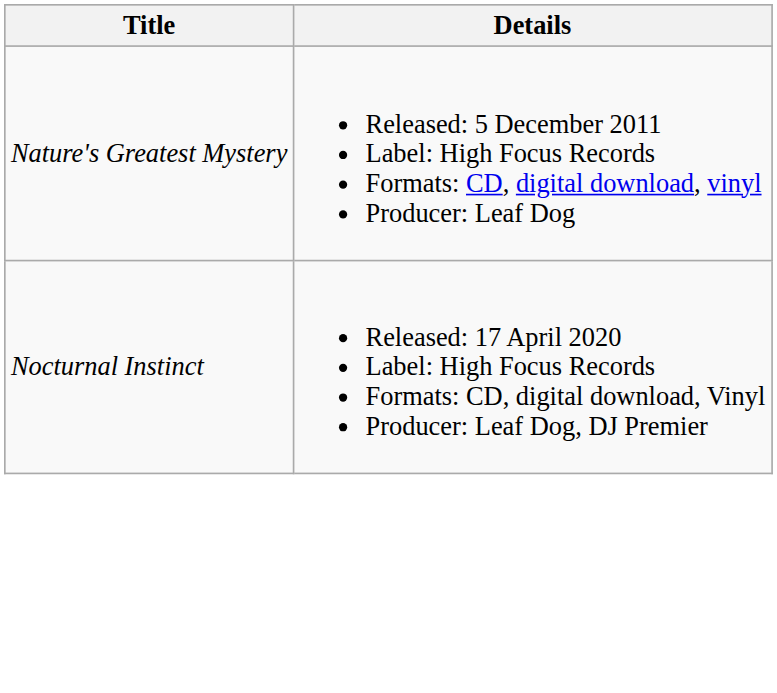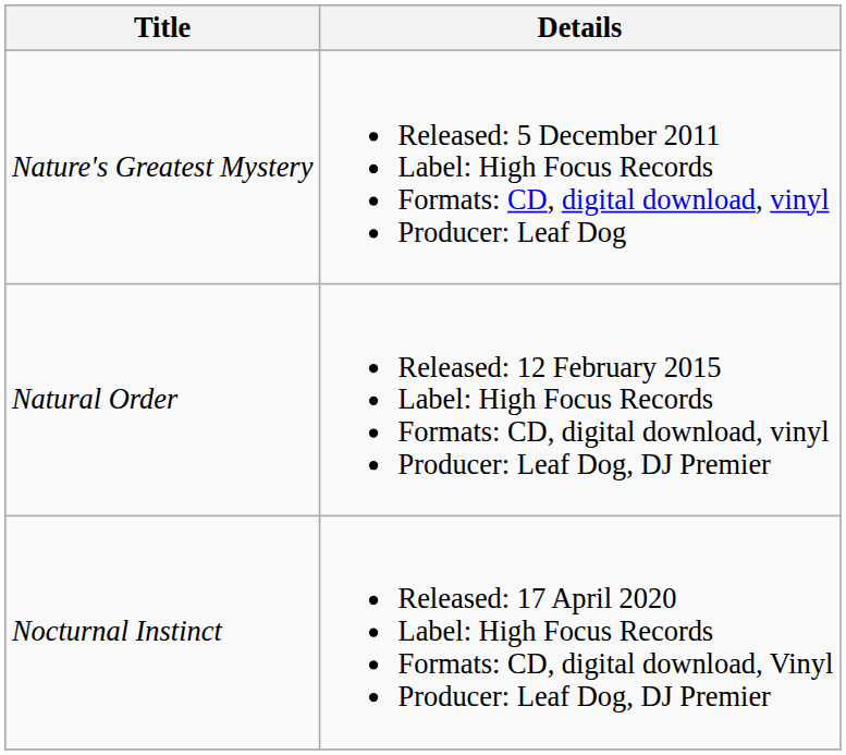+ row: Natural Order | Released: 12 February 2015 Label: High Focus Records Formats: CD, digital download, vinyl Producer: Leaf Dog, DJ Premier
